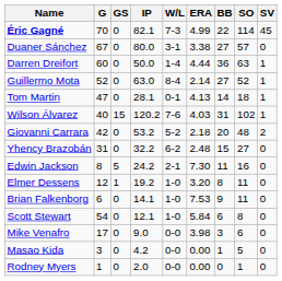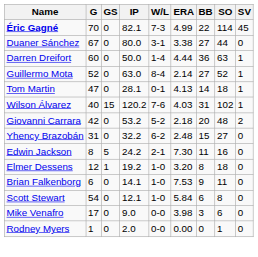Duaner Sánchez | SO: 57 -> 44
Elmer Dessens | SO: 11 -> 18
- row: Masao Kida | 3 | 0 | 4.2 | 0-0 | 0.00 | 1 | 5 | 0
